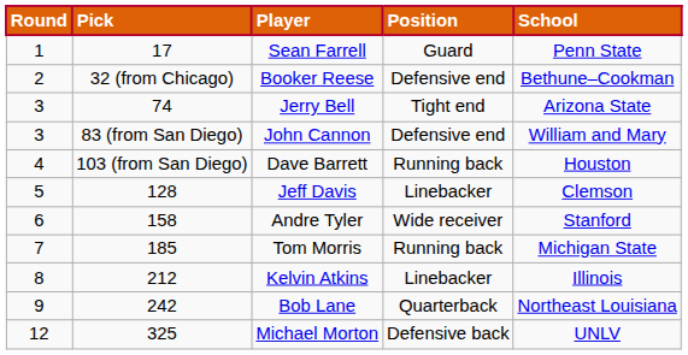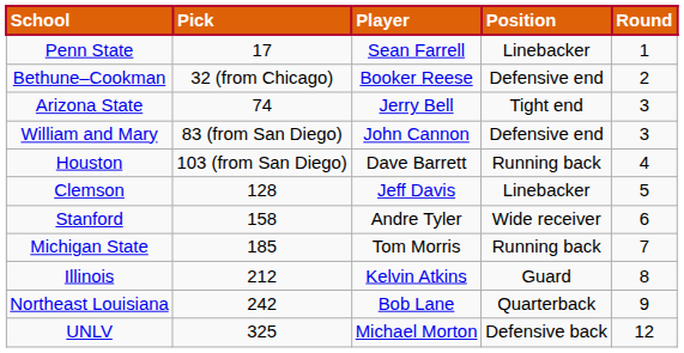columns swapped: Round <-> School
Sean Farrell | Position: Guard -> Linebacker
Kelvin Atkins | Position: Linebacker -> Guard
